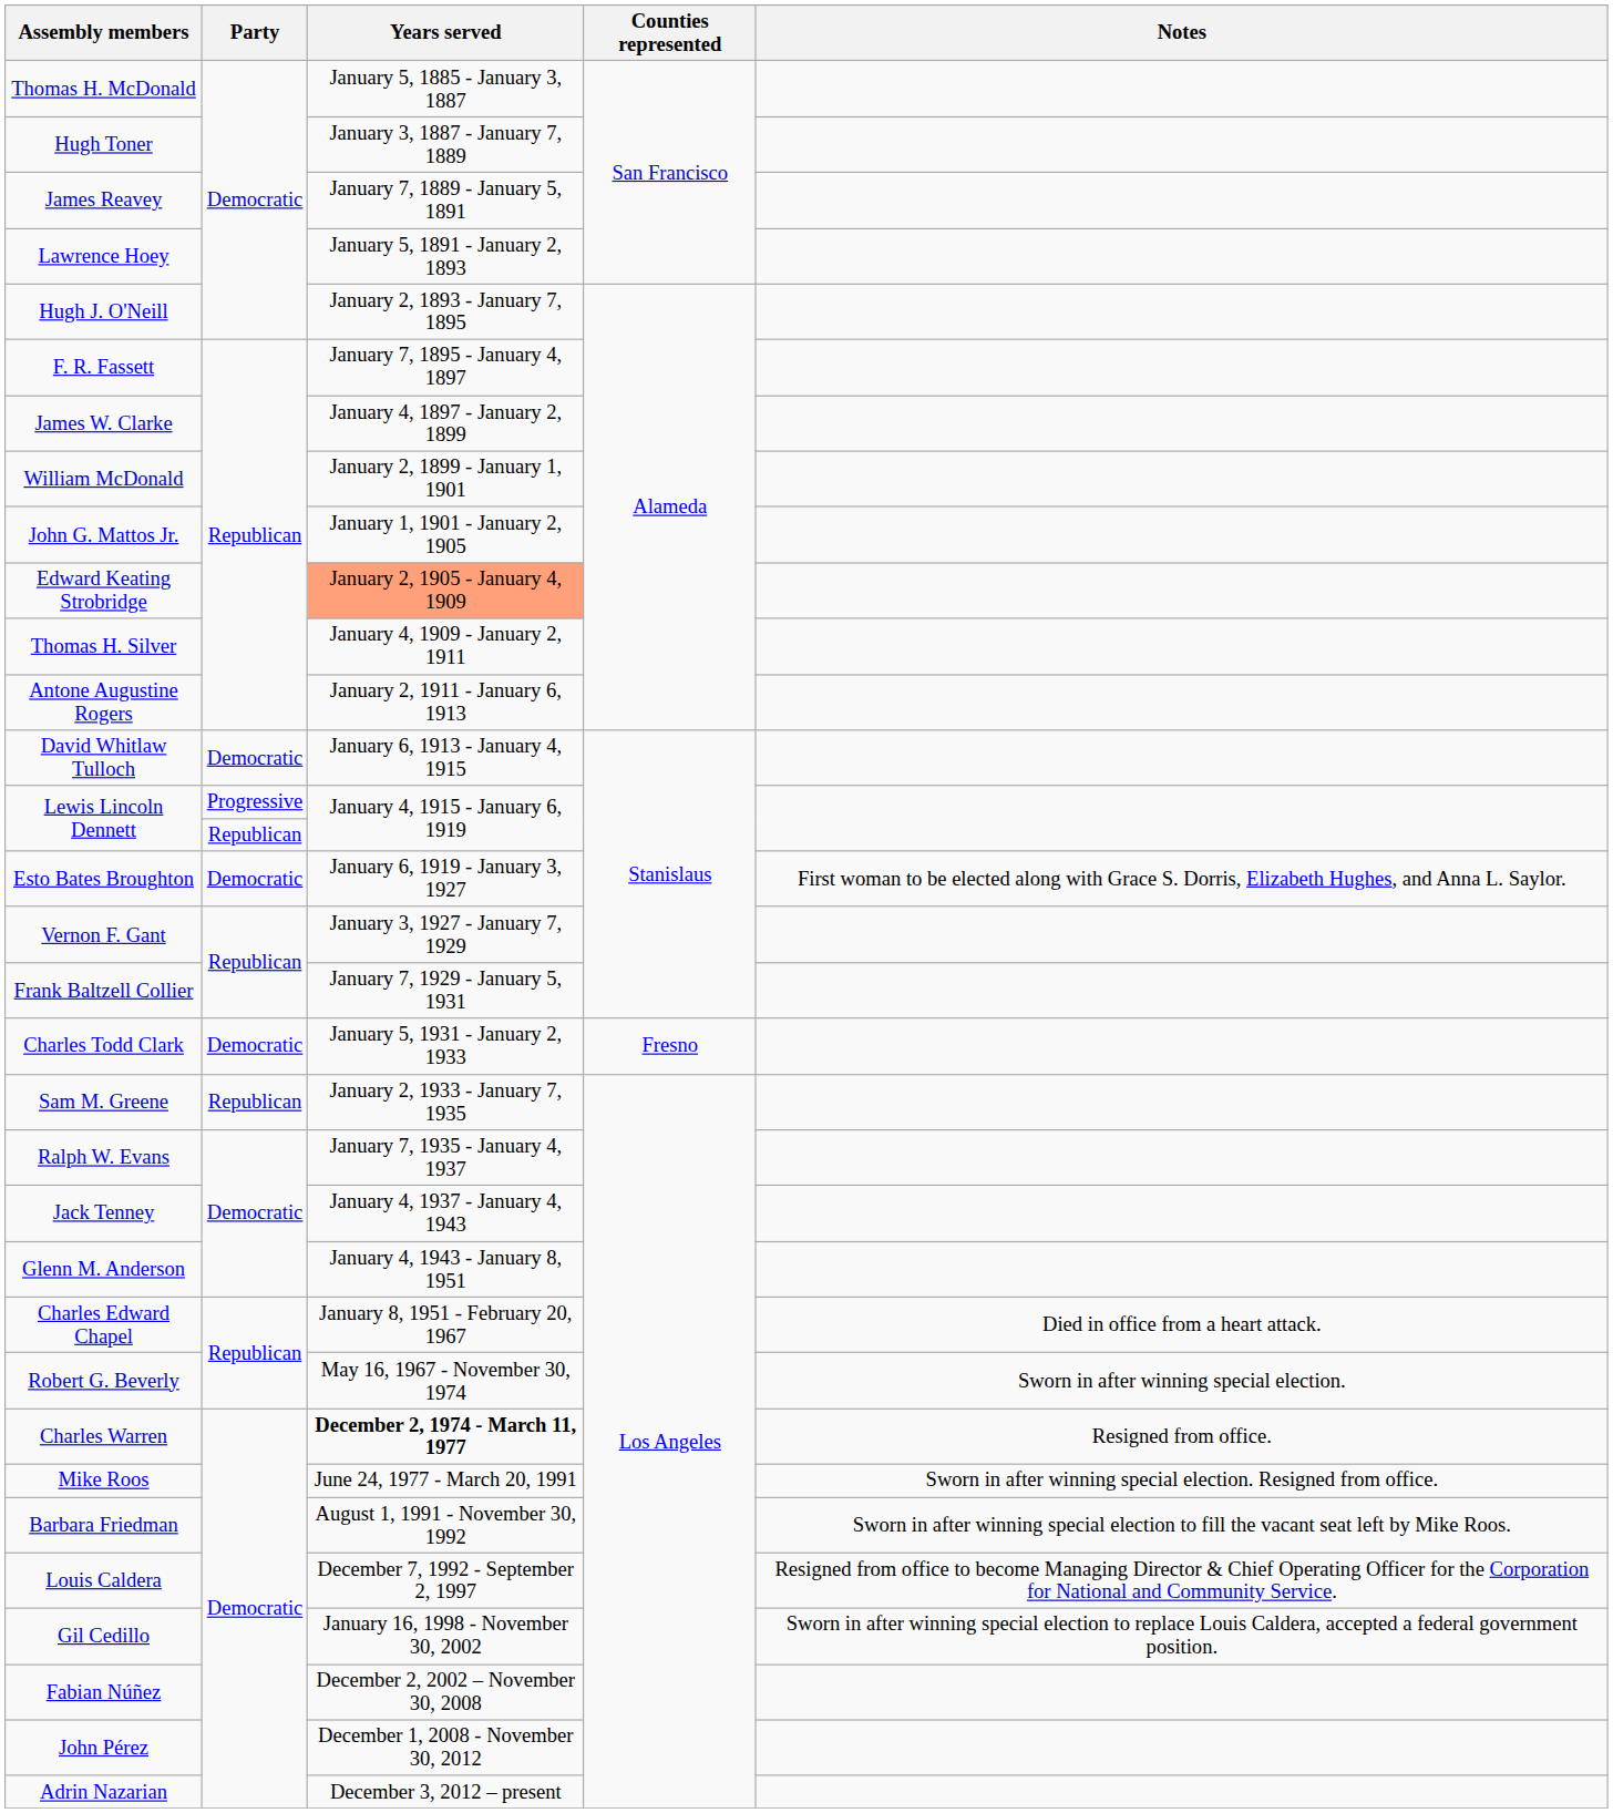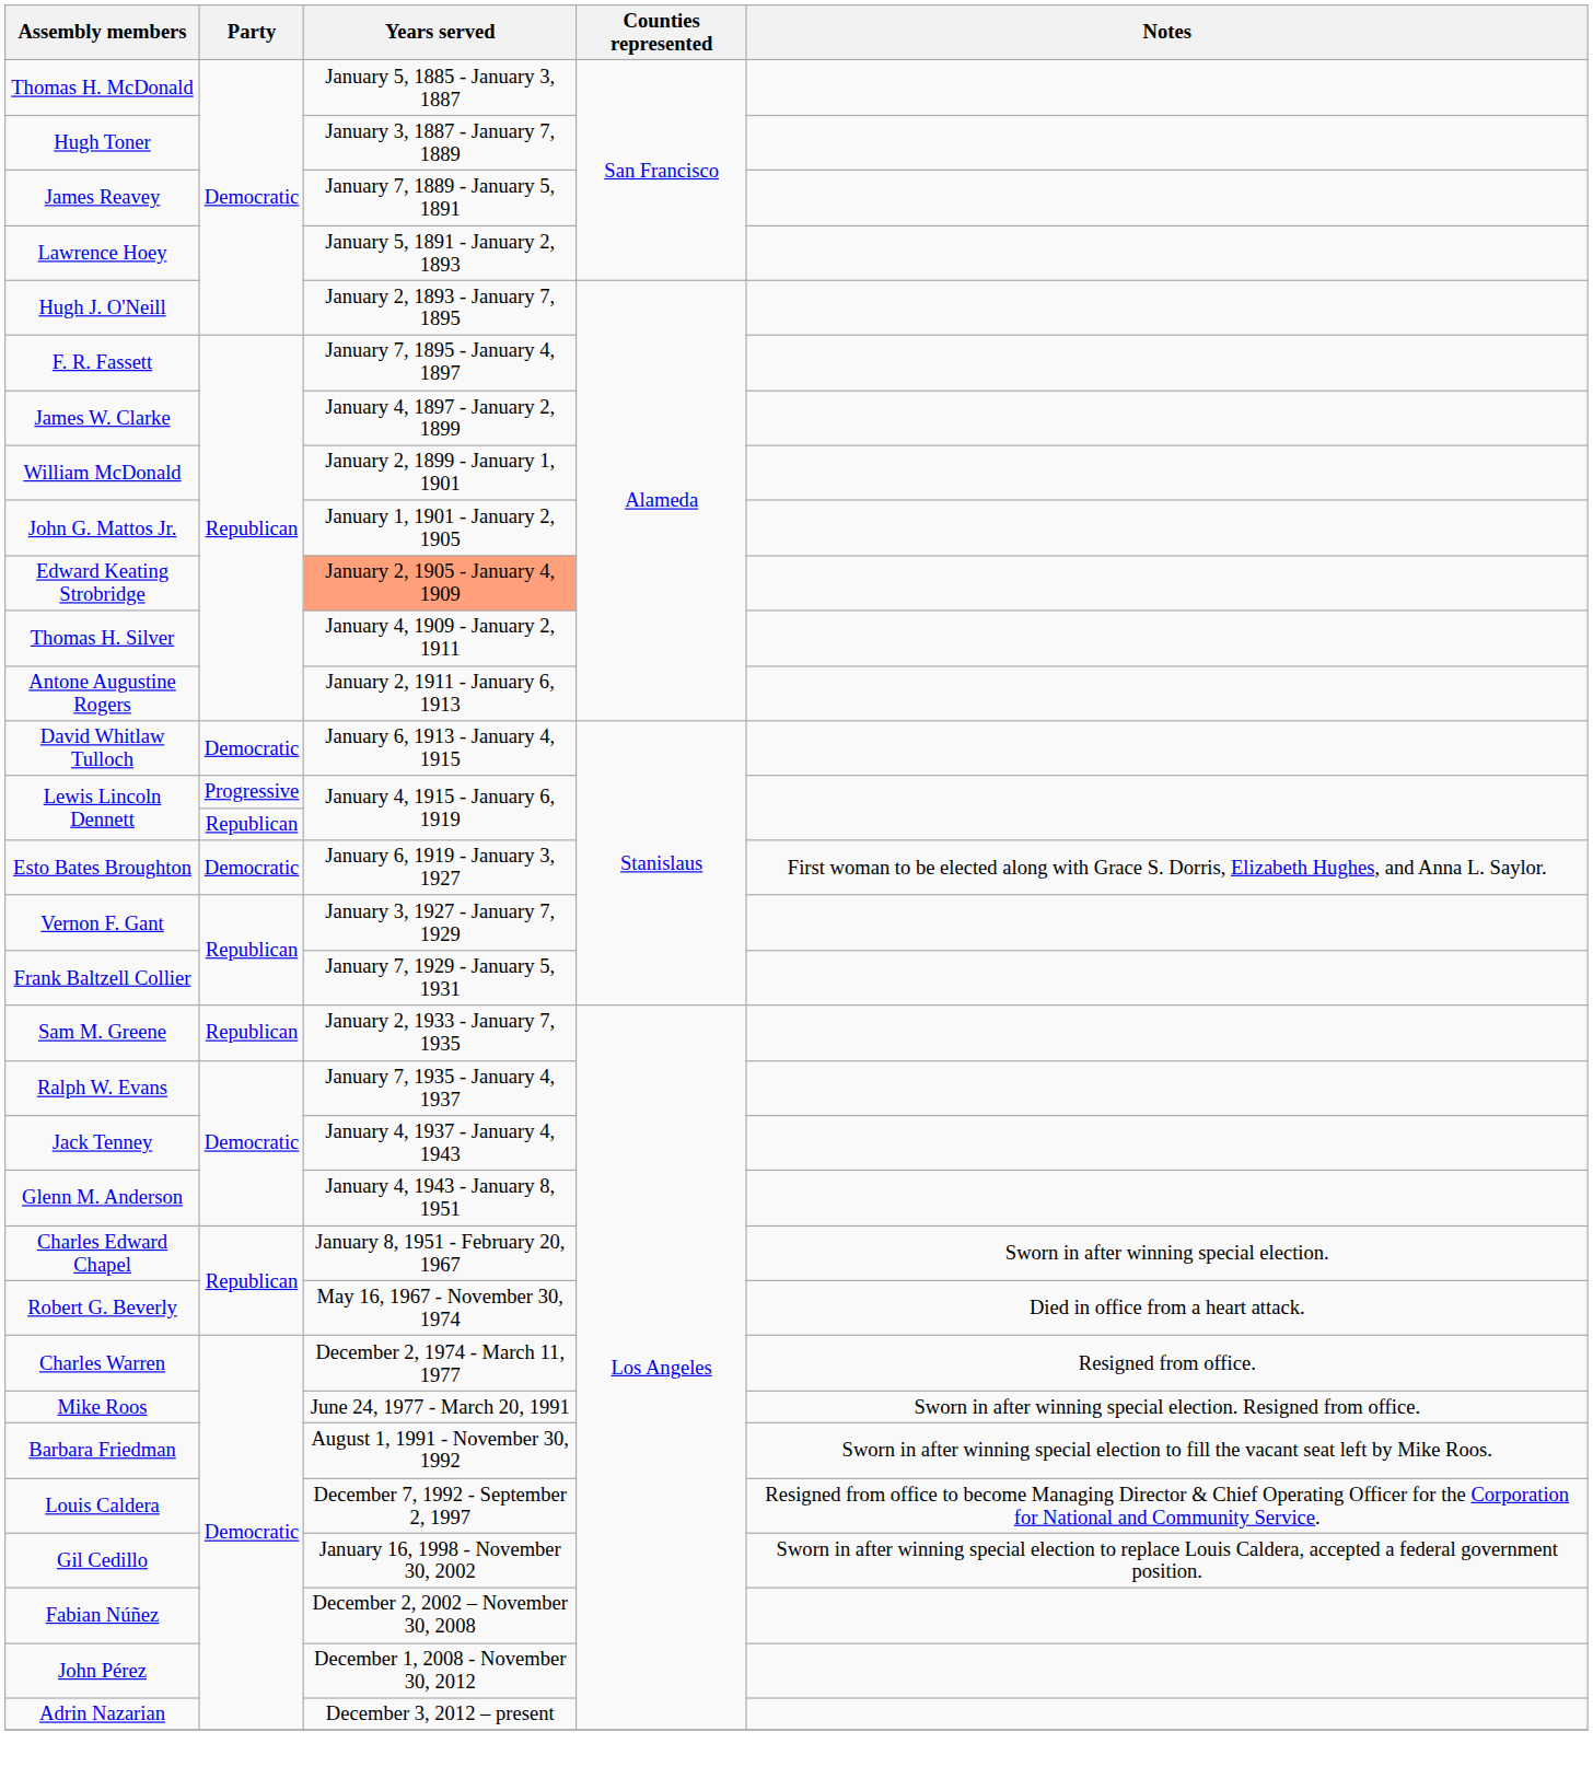- row: Charles Todd Clark | Democratic | January 5, 1931 - January 2, 1933 | Fresno
Charles Edward Chapel | Notes: Died in office from a heart attack. -> Sworn in after winning special election.
Robert G. Beverly | Notes: Sworn in after winning special election. -> Died in office from a heart attack.
Charles Warren | Years served: bold -> normal
